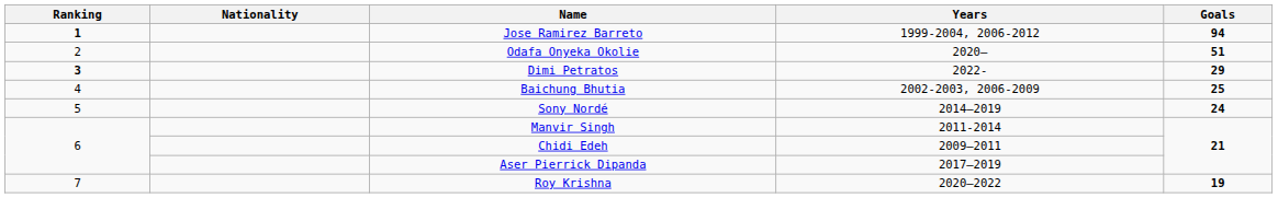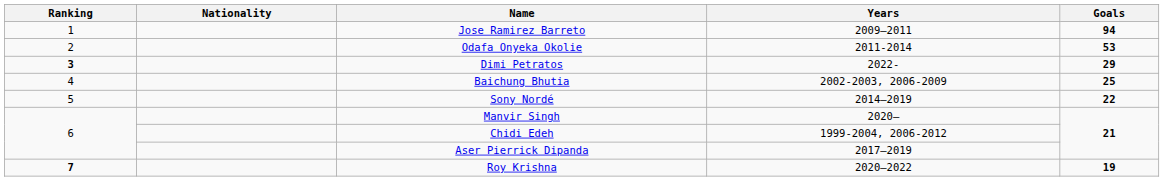Jose Ramirez Barreto | Ranking: bold -> normal
Jose Ramirez Barreto | Years: 1999-2004, 2006-2012 -> 2009–2011
Odafa Onyeka Okolie | Years: 2020– -> 2011-2014
Odafa Onyeka Okolie | Goals: 51 -> 53
Sony Nordé | Goals: 24 -> 22
Manvir Singh | Years: 2011-2014 -> 2020–
Chidi Edeh | Years: 2009–2011 -> 1999-2004, 2006-2012
Roy Krishna | Ranking: normal -> bold
